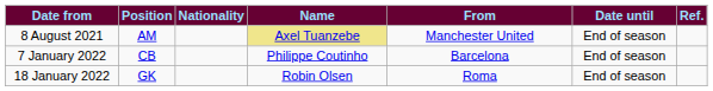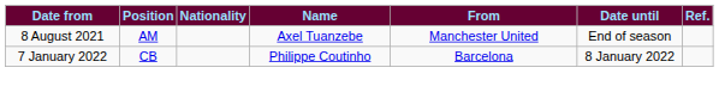8 August 2021 | Name: khaki background -> no background
7 January 2022 | Date until: End of season -> 8 January 2022
- row: 18 January 2022 | GK | Robin Olsen | Roma | End of season
